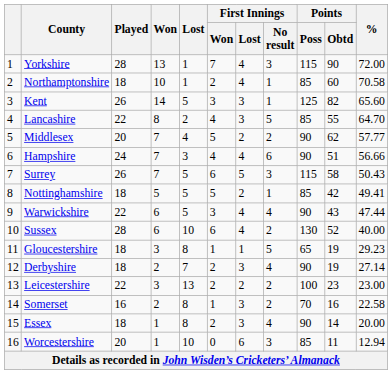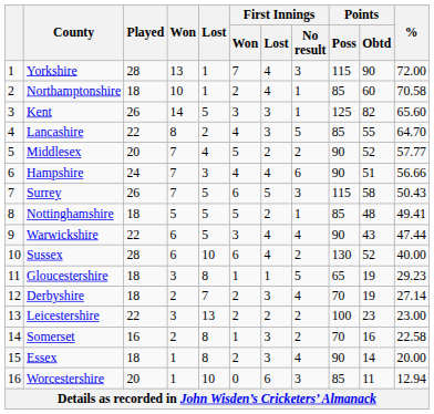Middlesex | Points / Obtd: 62 -> 52
Nottinghamshire | Points / Obtd: 42 -> 48
Derbyshire | Points / Poss: 90 -> 70
